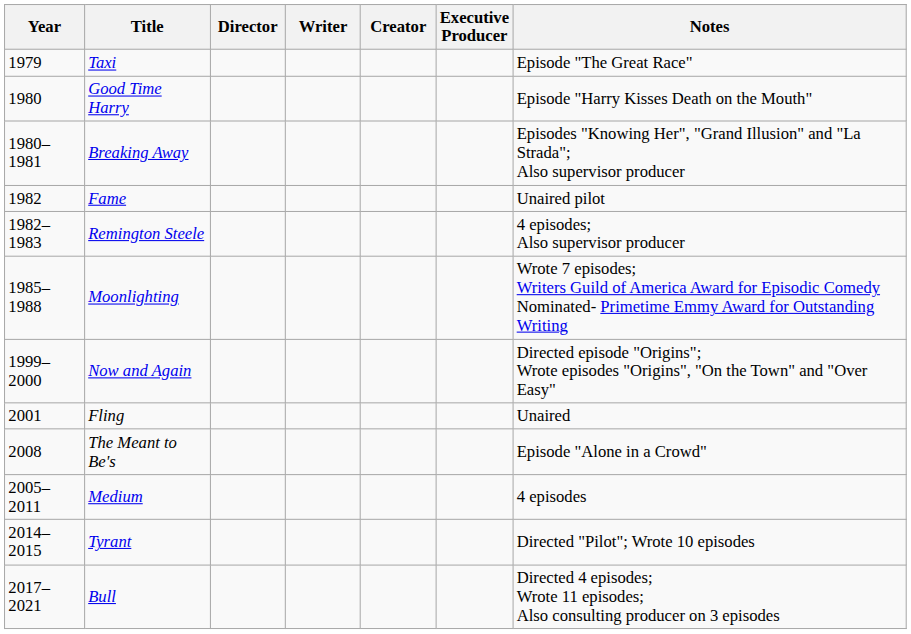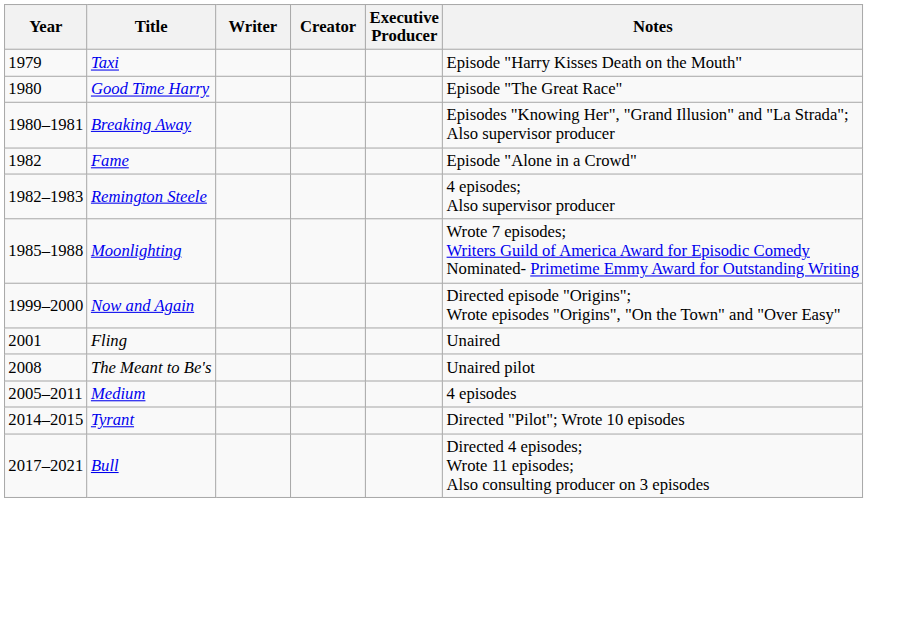- column: Director
Taxi | Notes: Episode "The Great Race" -> Episode "Harry Kisses Death on the Mouth"
Good Time Harry | Notes: Episode "Harry Kisses Death on the Mouth" -> Episode "The Great Race"
Fame | Notes: Unaired pilot -> Episode "Alone in a Crowd"
The Meant to Be's | Notes: Episode "Alone in a Crowd" -> Unaired pilot
